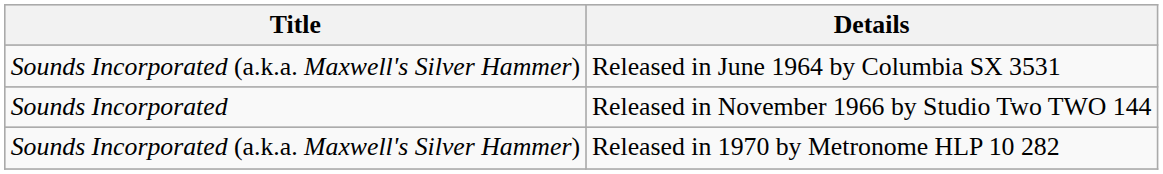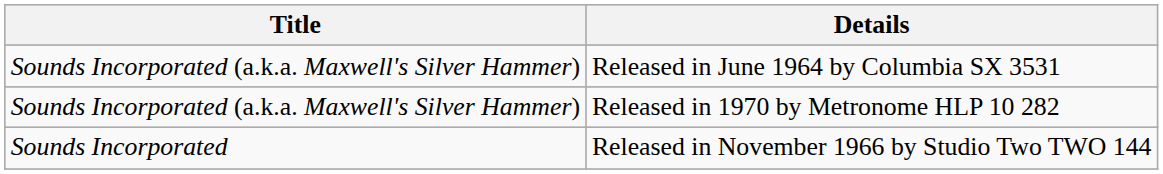rows swapped: Released in November 1966 by Studio Two TWO 144 <-> Released in 1970 by Metronome HLP 10 282
